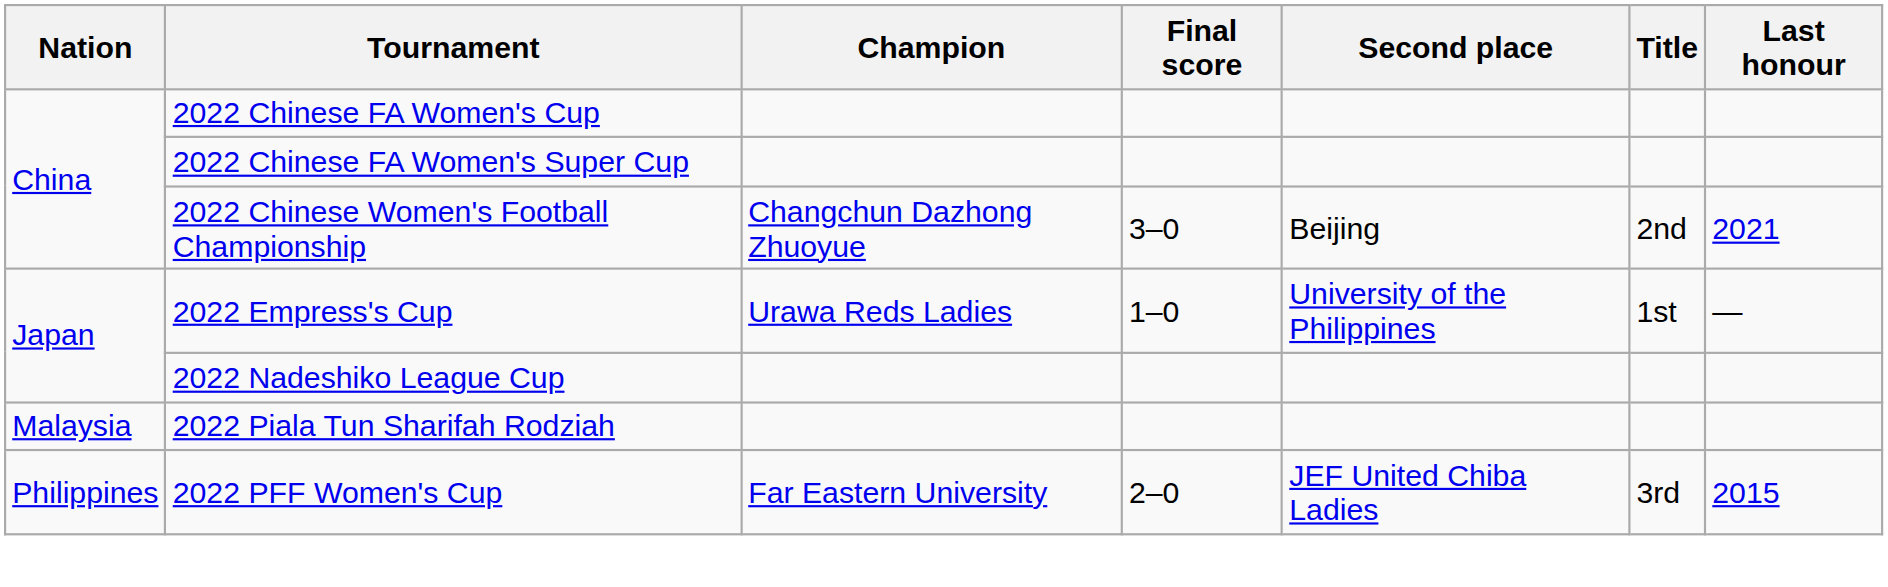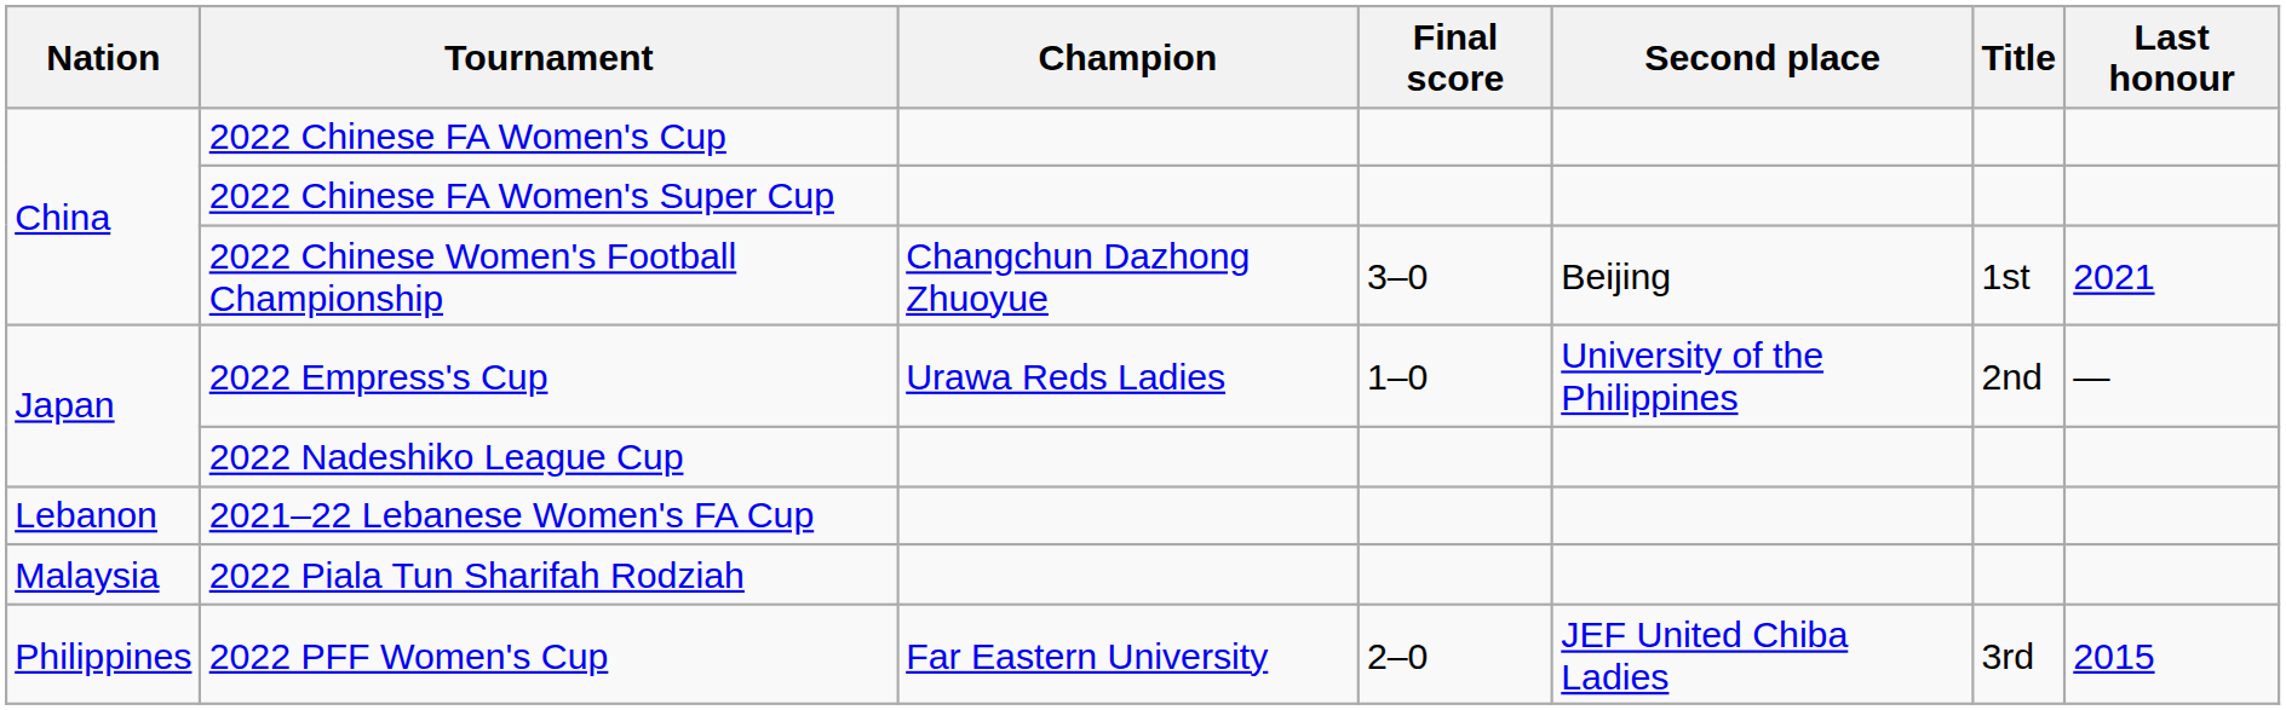2022 Chinese Women's Football Championship | Title: 2nd -> 1st
2022 Empress's Cup | Title: 1st -> 2nd
+ row: Lebanon | 2021–22 Lebanese Women's FA Cup
